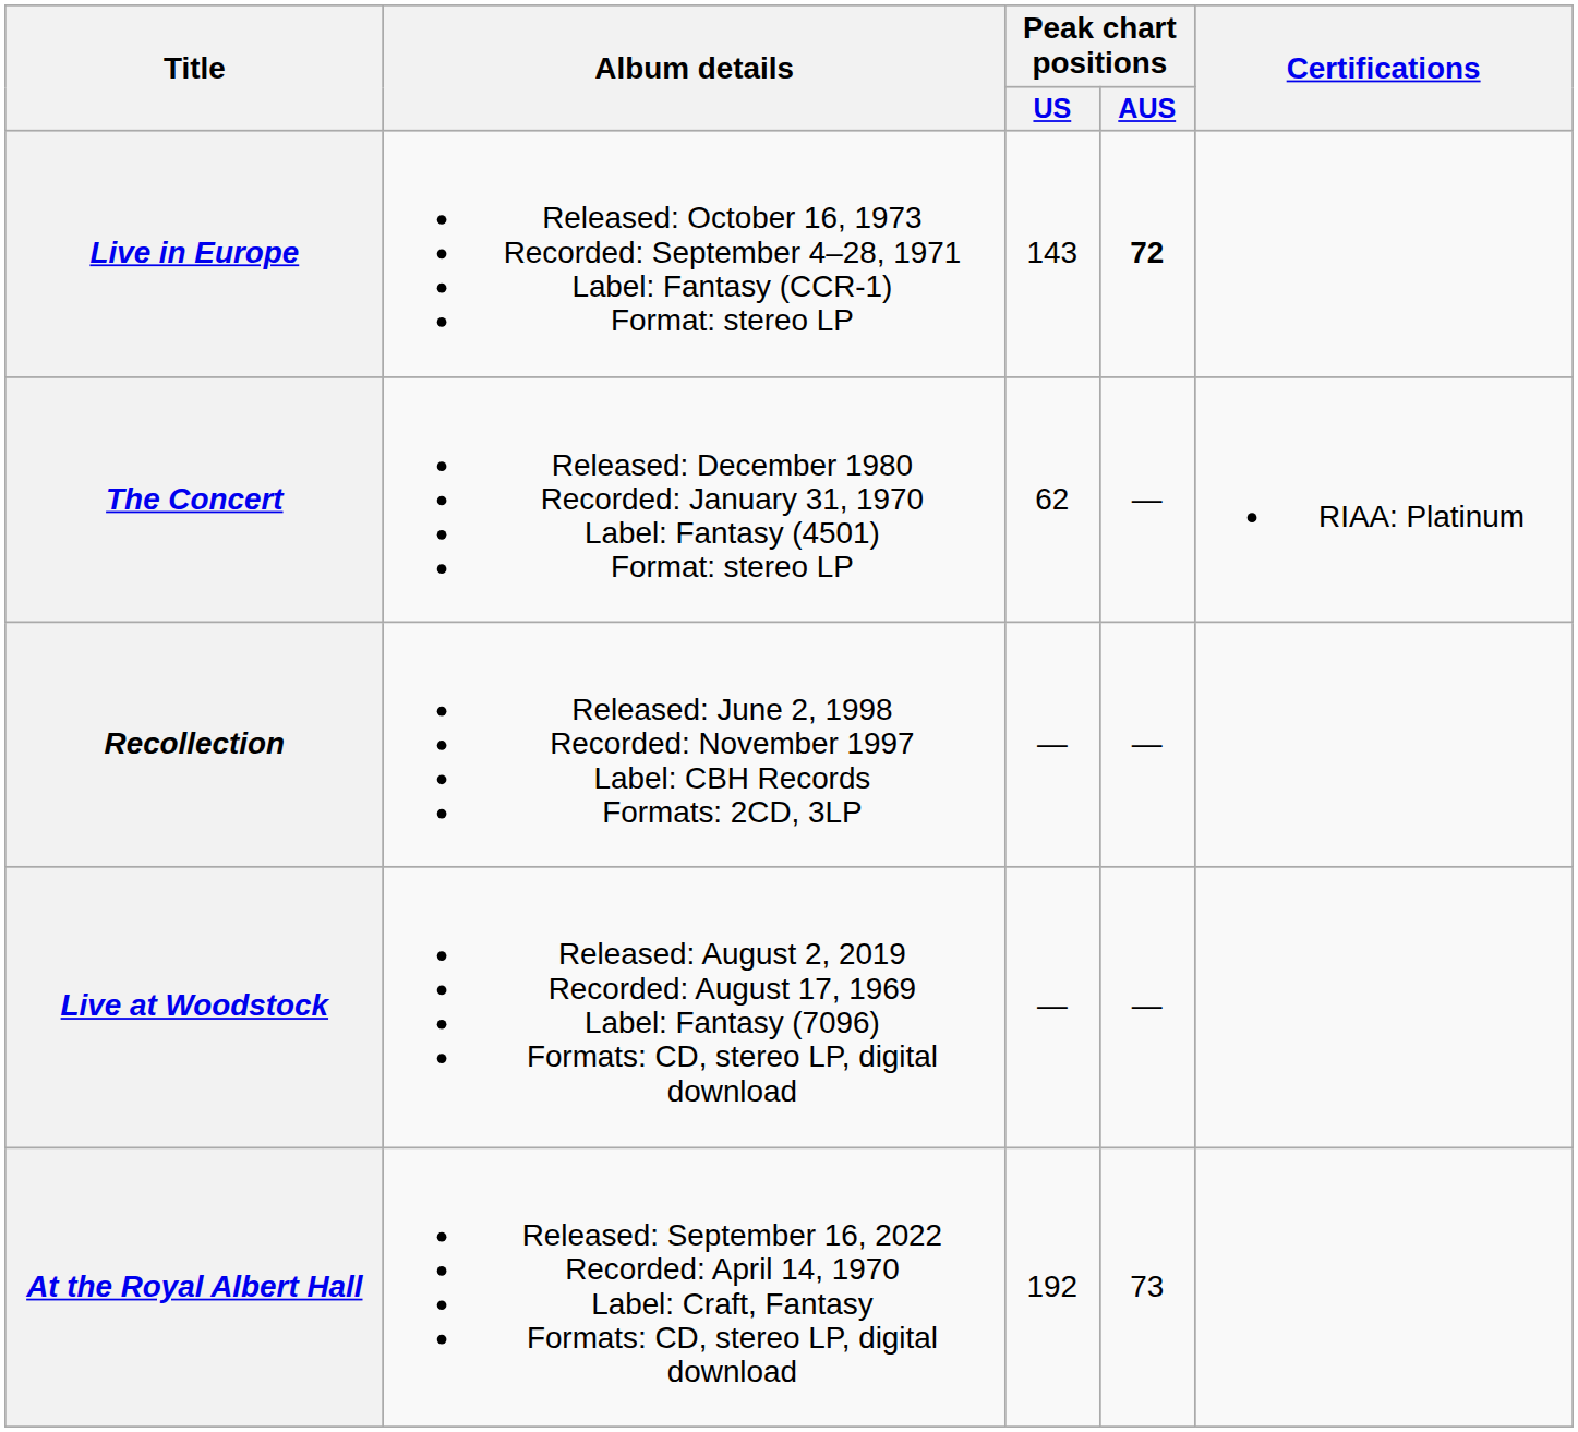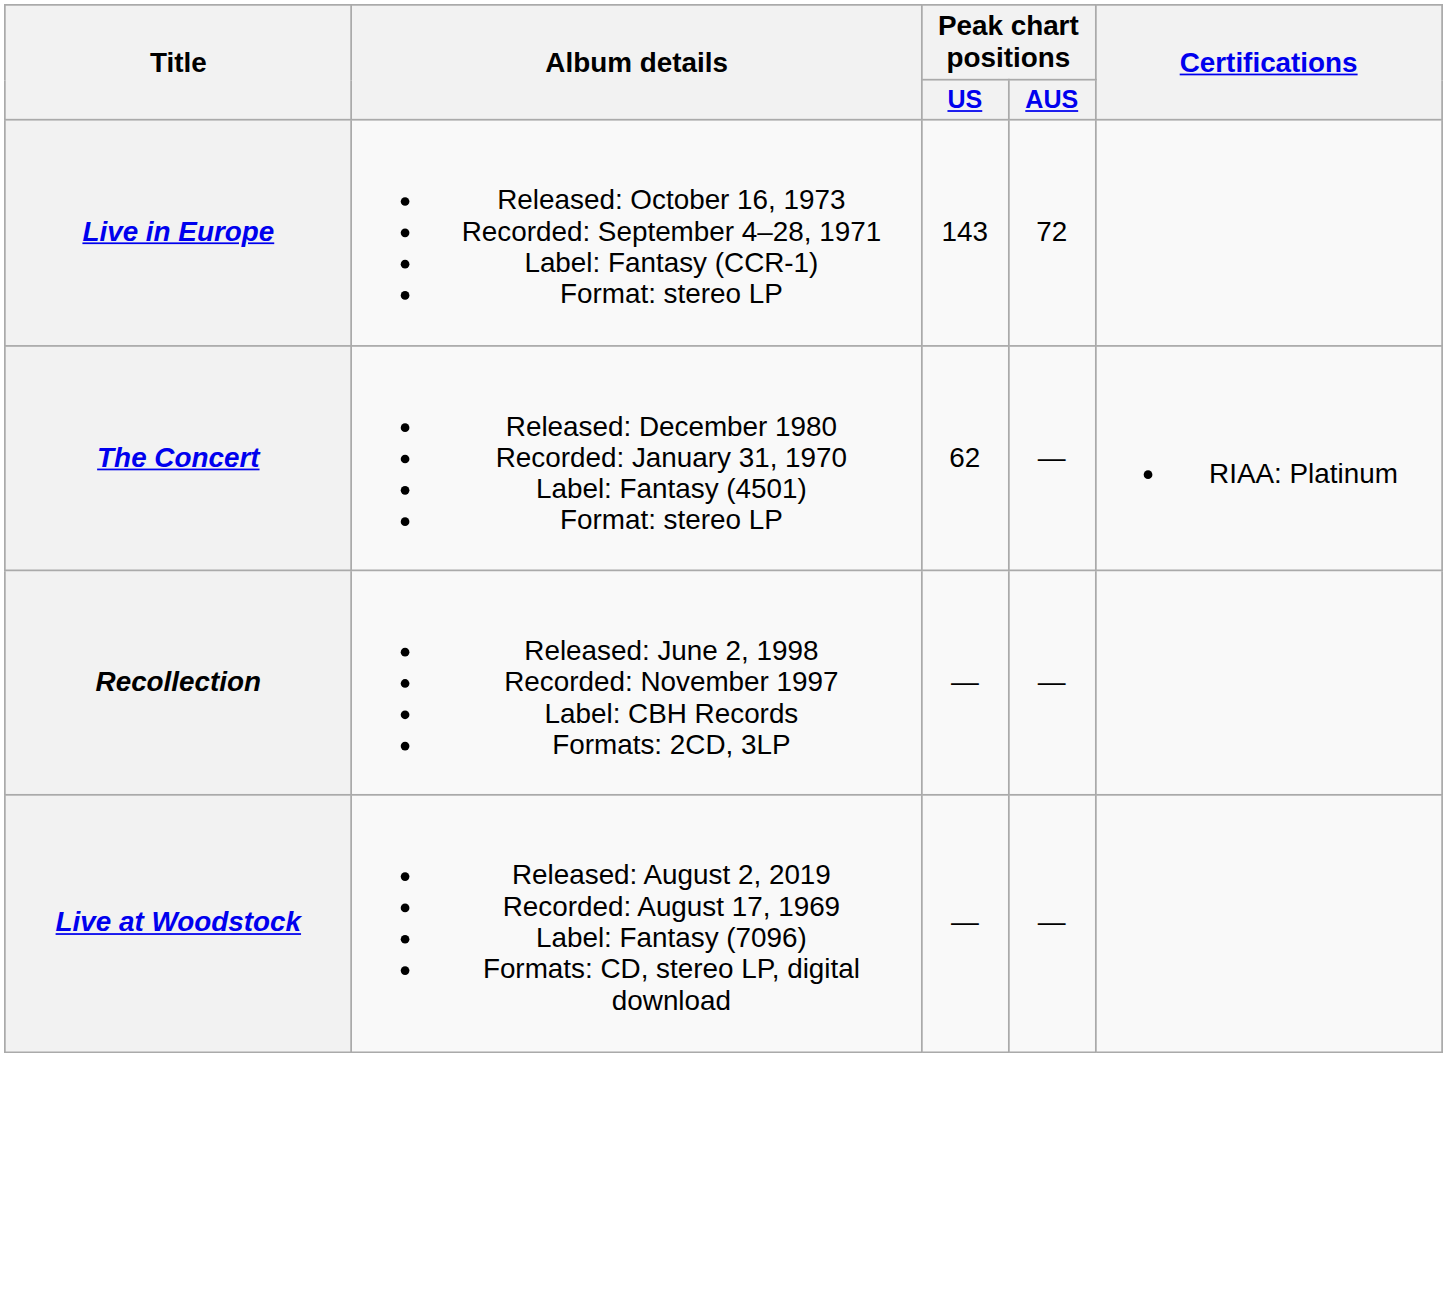Live in Europe | Peak chart positions / AUS: bold -> normal
- row: At the Royal Albert Hall | Released: September 16, 2022 Recorded: April 14, 1970 Label: Craft, Fantasy Formats: CD, stereo LP, digital download | 192 | 73
